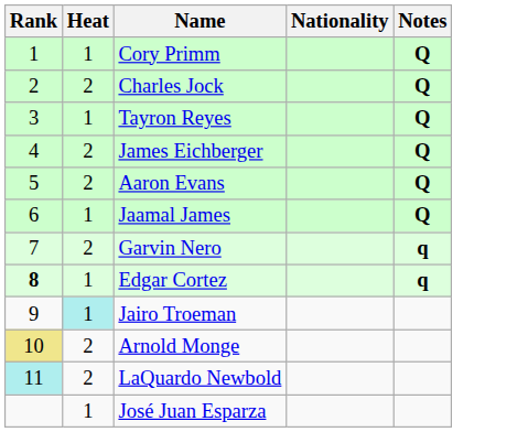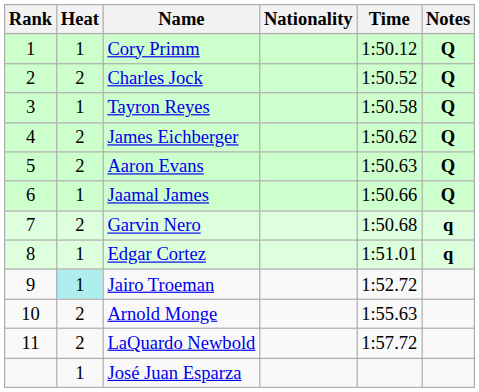+ column: Time | 1:50.12 | 1:50.52 | 1:50.58 | 1:50.62 | 1:50.63 | 1:50.66 | 1:50.68 | 1:51.01 | 1:52.72 | 1:55.63 | 1:57.72
Edgar Cortez | Rank: bold -> normal
Arnold Monge | Rank: khaki background -> no background
LaQuardo Newbold | Rank: paleturquoise background -> no background
